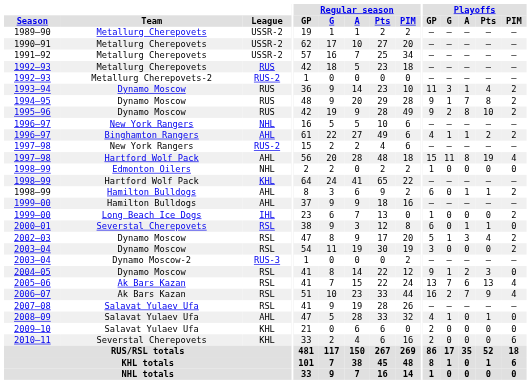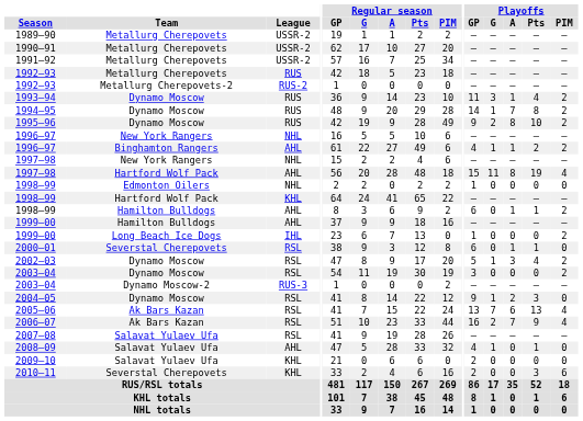1994–95 | Playoffs / GP: 9 -> 14
1997–98 / New York Rangers | League: RUS-2 -> NHL
2010–11 | Playoffs / Pts: 0 -> 3
